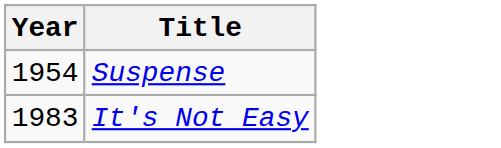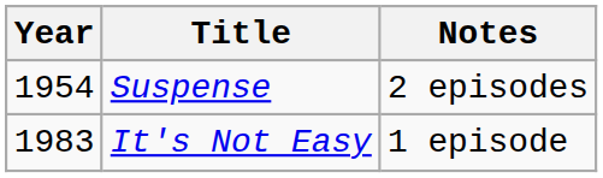+ column: Notes | 2 episodes | 1 episode
